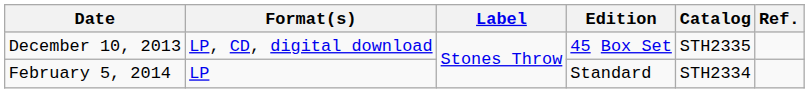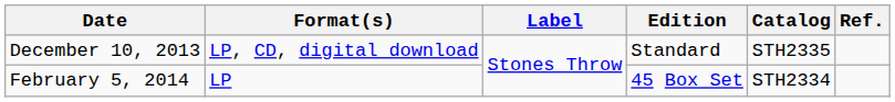December 10, 2013 | Edition: 45 Box Set -> Standard
February 5, 2014 | Edition: Standard -> 45 Box Set
